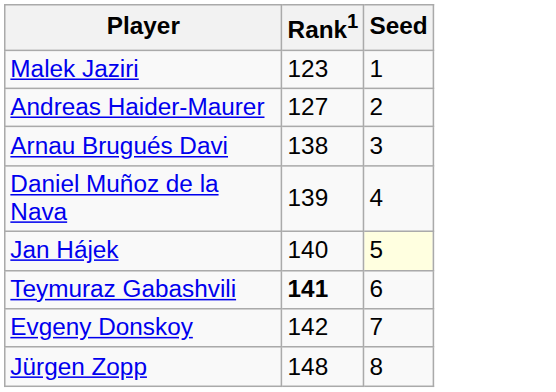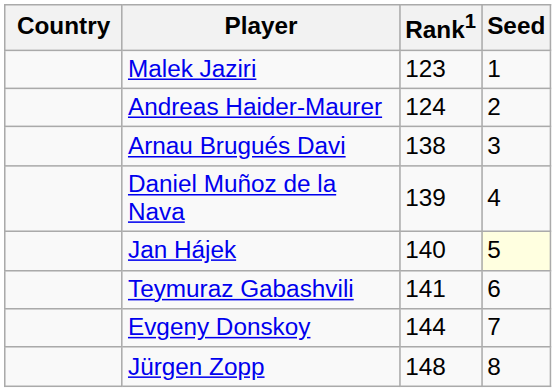+ column: Country
Andreas Haider-Maurer | Rank1: 127 -> 124
Teymuraz Gabashvili | Rank1: bold -> normal
Evgeny Donskoy | Rank1: 142 -> 144
